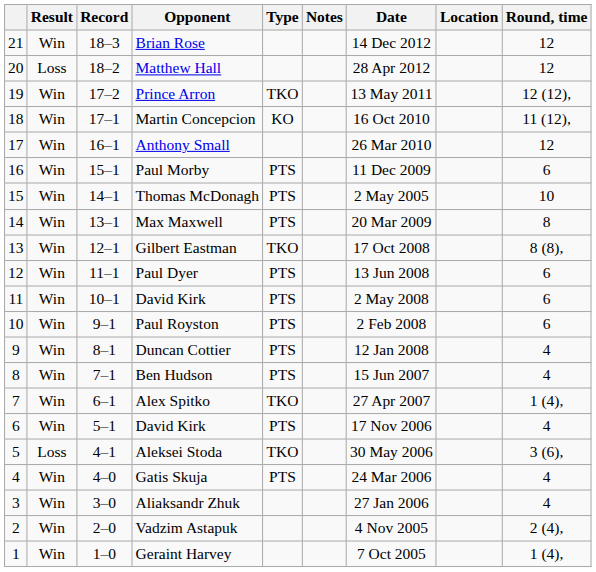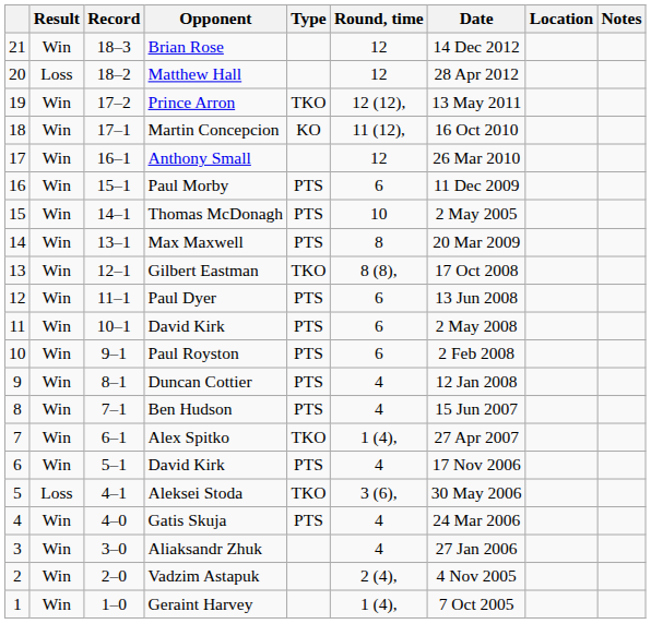columns swapped: Round, time <-> Notes
